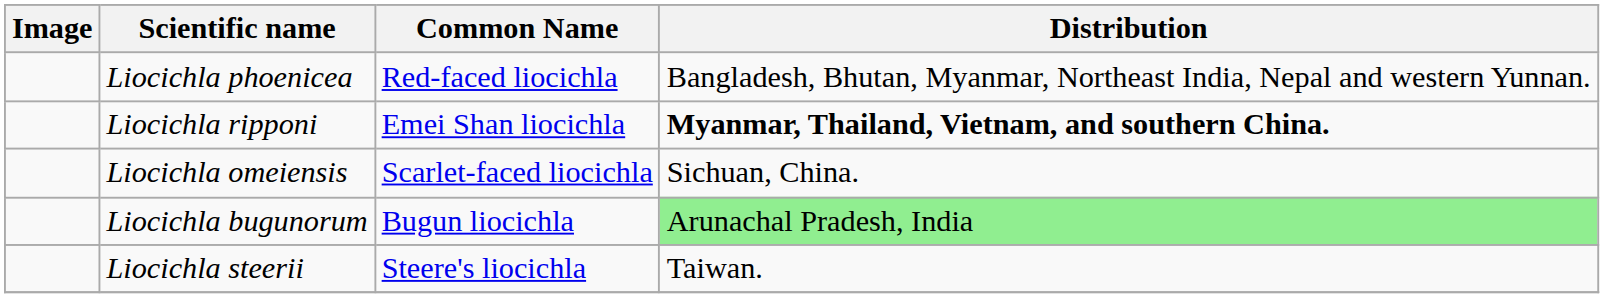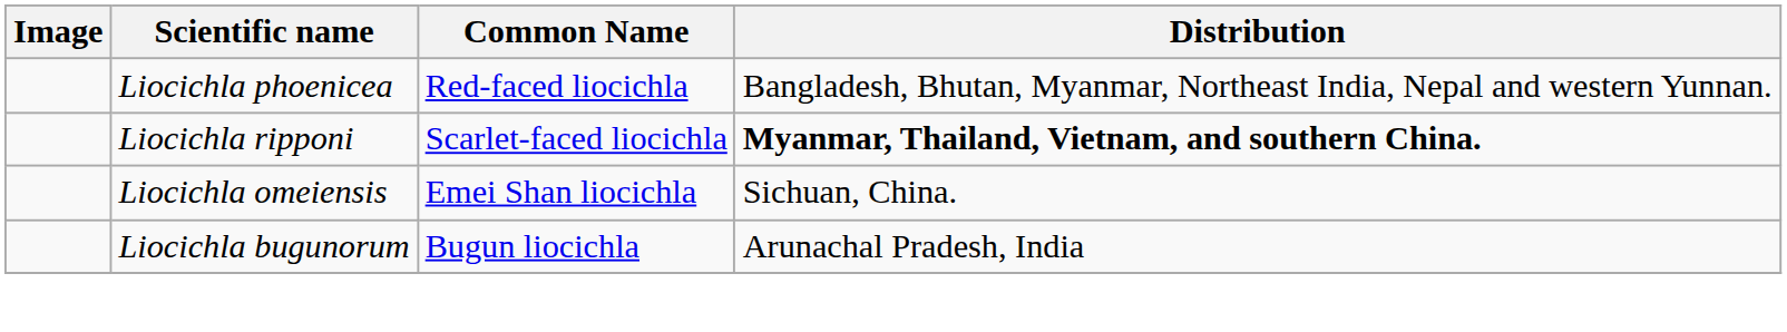Liocichla ripponi | Common Name: Emei Shan liocichla -> Scarlet-faced liocichla
Liocichla omeiensis | Common Name: Scarlet-faced liocichla -> Emei Shan liocichla
Liocichla bugunorum | Distribution: lightgreen background -> no background
- row: Liocichla steerii | Steere's liocichla | Taiwan.
